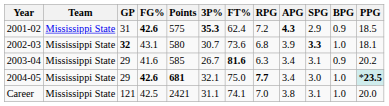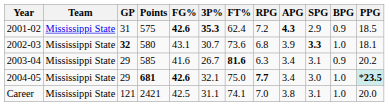columns swapped: Points <-> FG%
